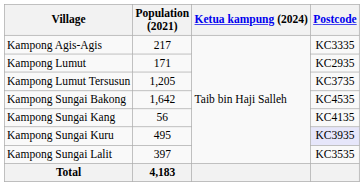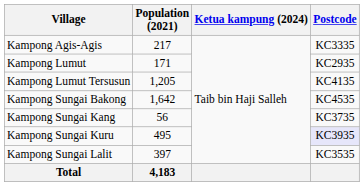Kampong Lumut Tersusun | Postcode: KC3735 -> KC4135
Kampong Sungai Kang | Postcode: KC4135 -> KC3735
